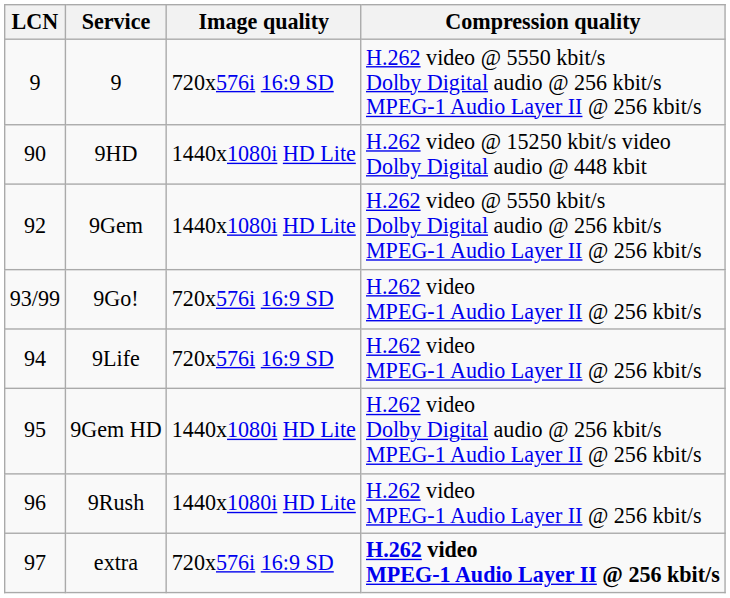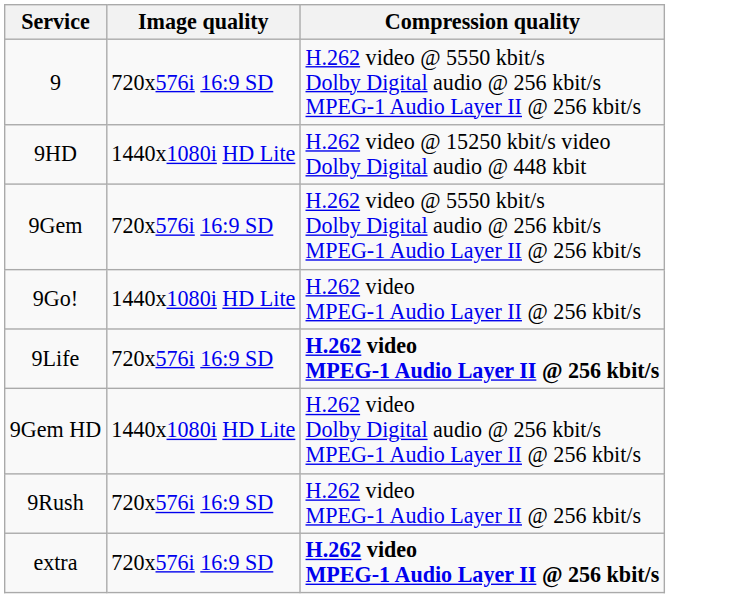- column: LCN | 9 | 90 | 92 | 93/99 | 94 | 95 | 96 | 97
9Gem | Image quality: 1440x1080i HD Lite -> 720x576i 16:9 SD
9Go! | Image quality: 720x576i 16:9 SD -> 1440x1080i HD Lite
9Life | Compression quality: normal -> bold
9Rush | Image quality: 1440x1080i HD Lite -> 720x576i 16:9 SD
